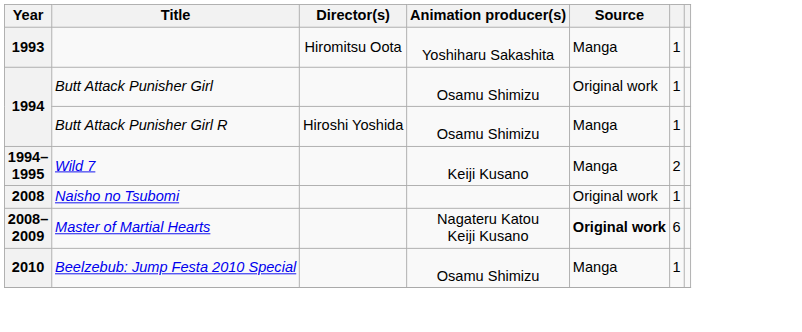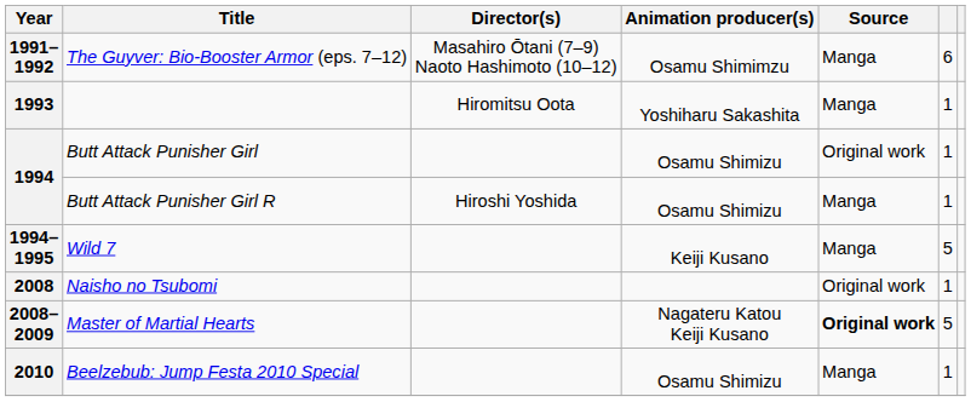+ row: 1991–1992 | The Guyver: Bio-Booster Armor (eps. 7–12) | Masahiro Ōtani (7–9) Naoto Hashimoto (10–12) | Osamu Shimimzu | Manga | 6
Wild 7 | column 6: 2 -> 5
Master of Martial Hearts | column 6: 6 -> 5
